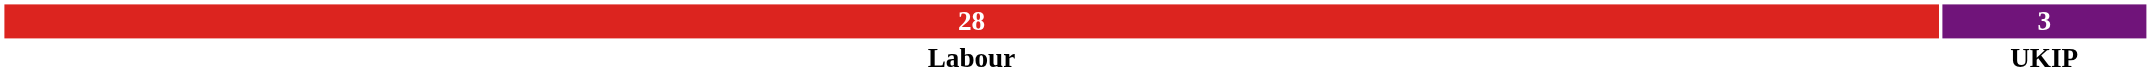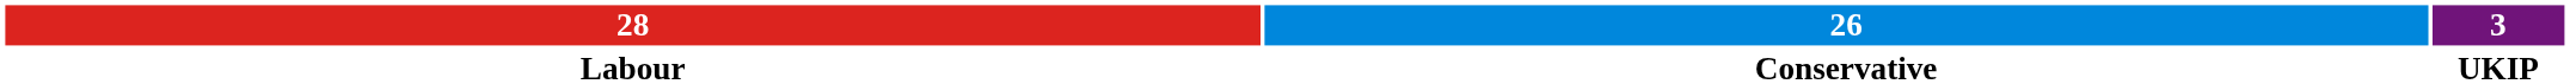+ column: 26 | Conservative
